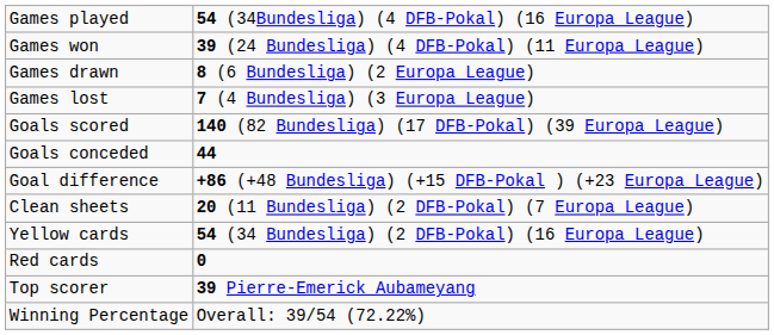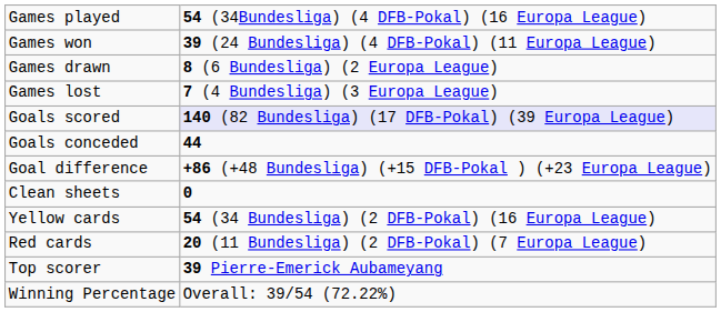Goals scored | column 2: no background -> lavender background
Clean sheets | column 2: 20 (11 Bundesliga) (2 DFB-Pokal) (7 Europa League) -> 0
Red cards | column 2: 0 -> 20 (11 Bundesliga) (2 DFB-Pokal) (7 Europa League)
